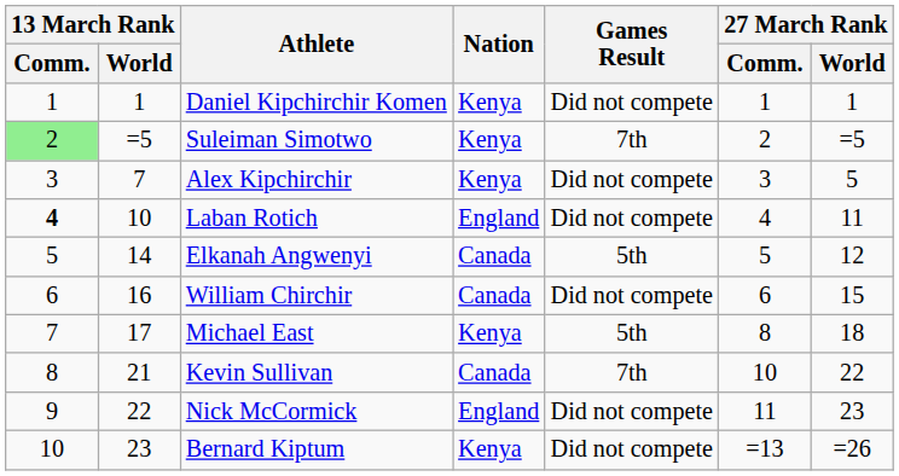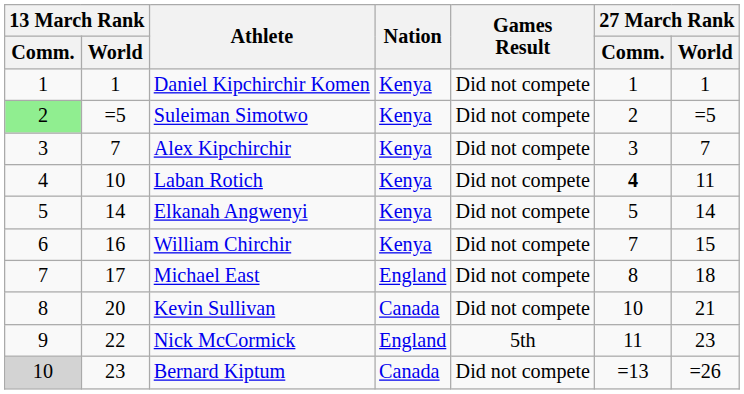Suleiman Simotwo | Games Result: 7th -> Did not compete
Alex Kipchirchir | 27 March Rank / World: 5 -> 7
Laban Rotich | 13 March Rank / Comm.: bold -> normal
Laban Rotich | Nation: England -> Kenya
Laban Rotich | 27 March Rank / Comm.: normal -> bold
Elkanah Angwenyi | Nation: Canada -> Kenya
Elkanah Angwenyi | Games Result: 5th -> Did not compete
Elkanah Angwenyi | 27 March Rank / World: 12 -> 14
William Chirchir | Nation: Canada -> Kenya
William Chirchir | 27 March Rank / Comm.: 6 -> 7
Michael East | Nation: Kenya -> England
Michael East | Games Result: 5th -> Did not compete
Kevin Sullivan | 13 March Rank / World: 21 -> 20
Kevin Sullivan | Games Result: 7th -> Did not compete
Kevin Sullivan | 27 March Rank / World: 22 -> 21
Nick McCormick | Games Result: Did not compete -> 5th
Bernard Kiptum | 13 March Rank / Comm.: no background -> lightgrey background
Bernard Kiptum | Nation: Kenya -> Canada
